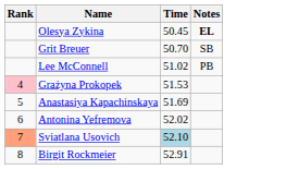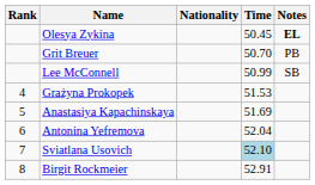+ column: Nationality
Grit Breuer | Notes: SB -> PB
Lee McConnell | Time: 51.02 -> 50.99
Lee McConnell | Notes: PB -> SB
Grażyna Prokopek | Rank: pink background -> no background
Antonina Yefremova | Time: 52.02 -> 52.04
Sviatlana Usovich | Rank: lightsalmon background -> no background
